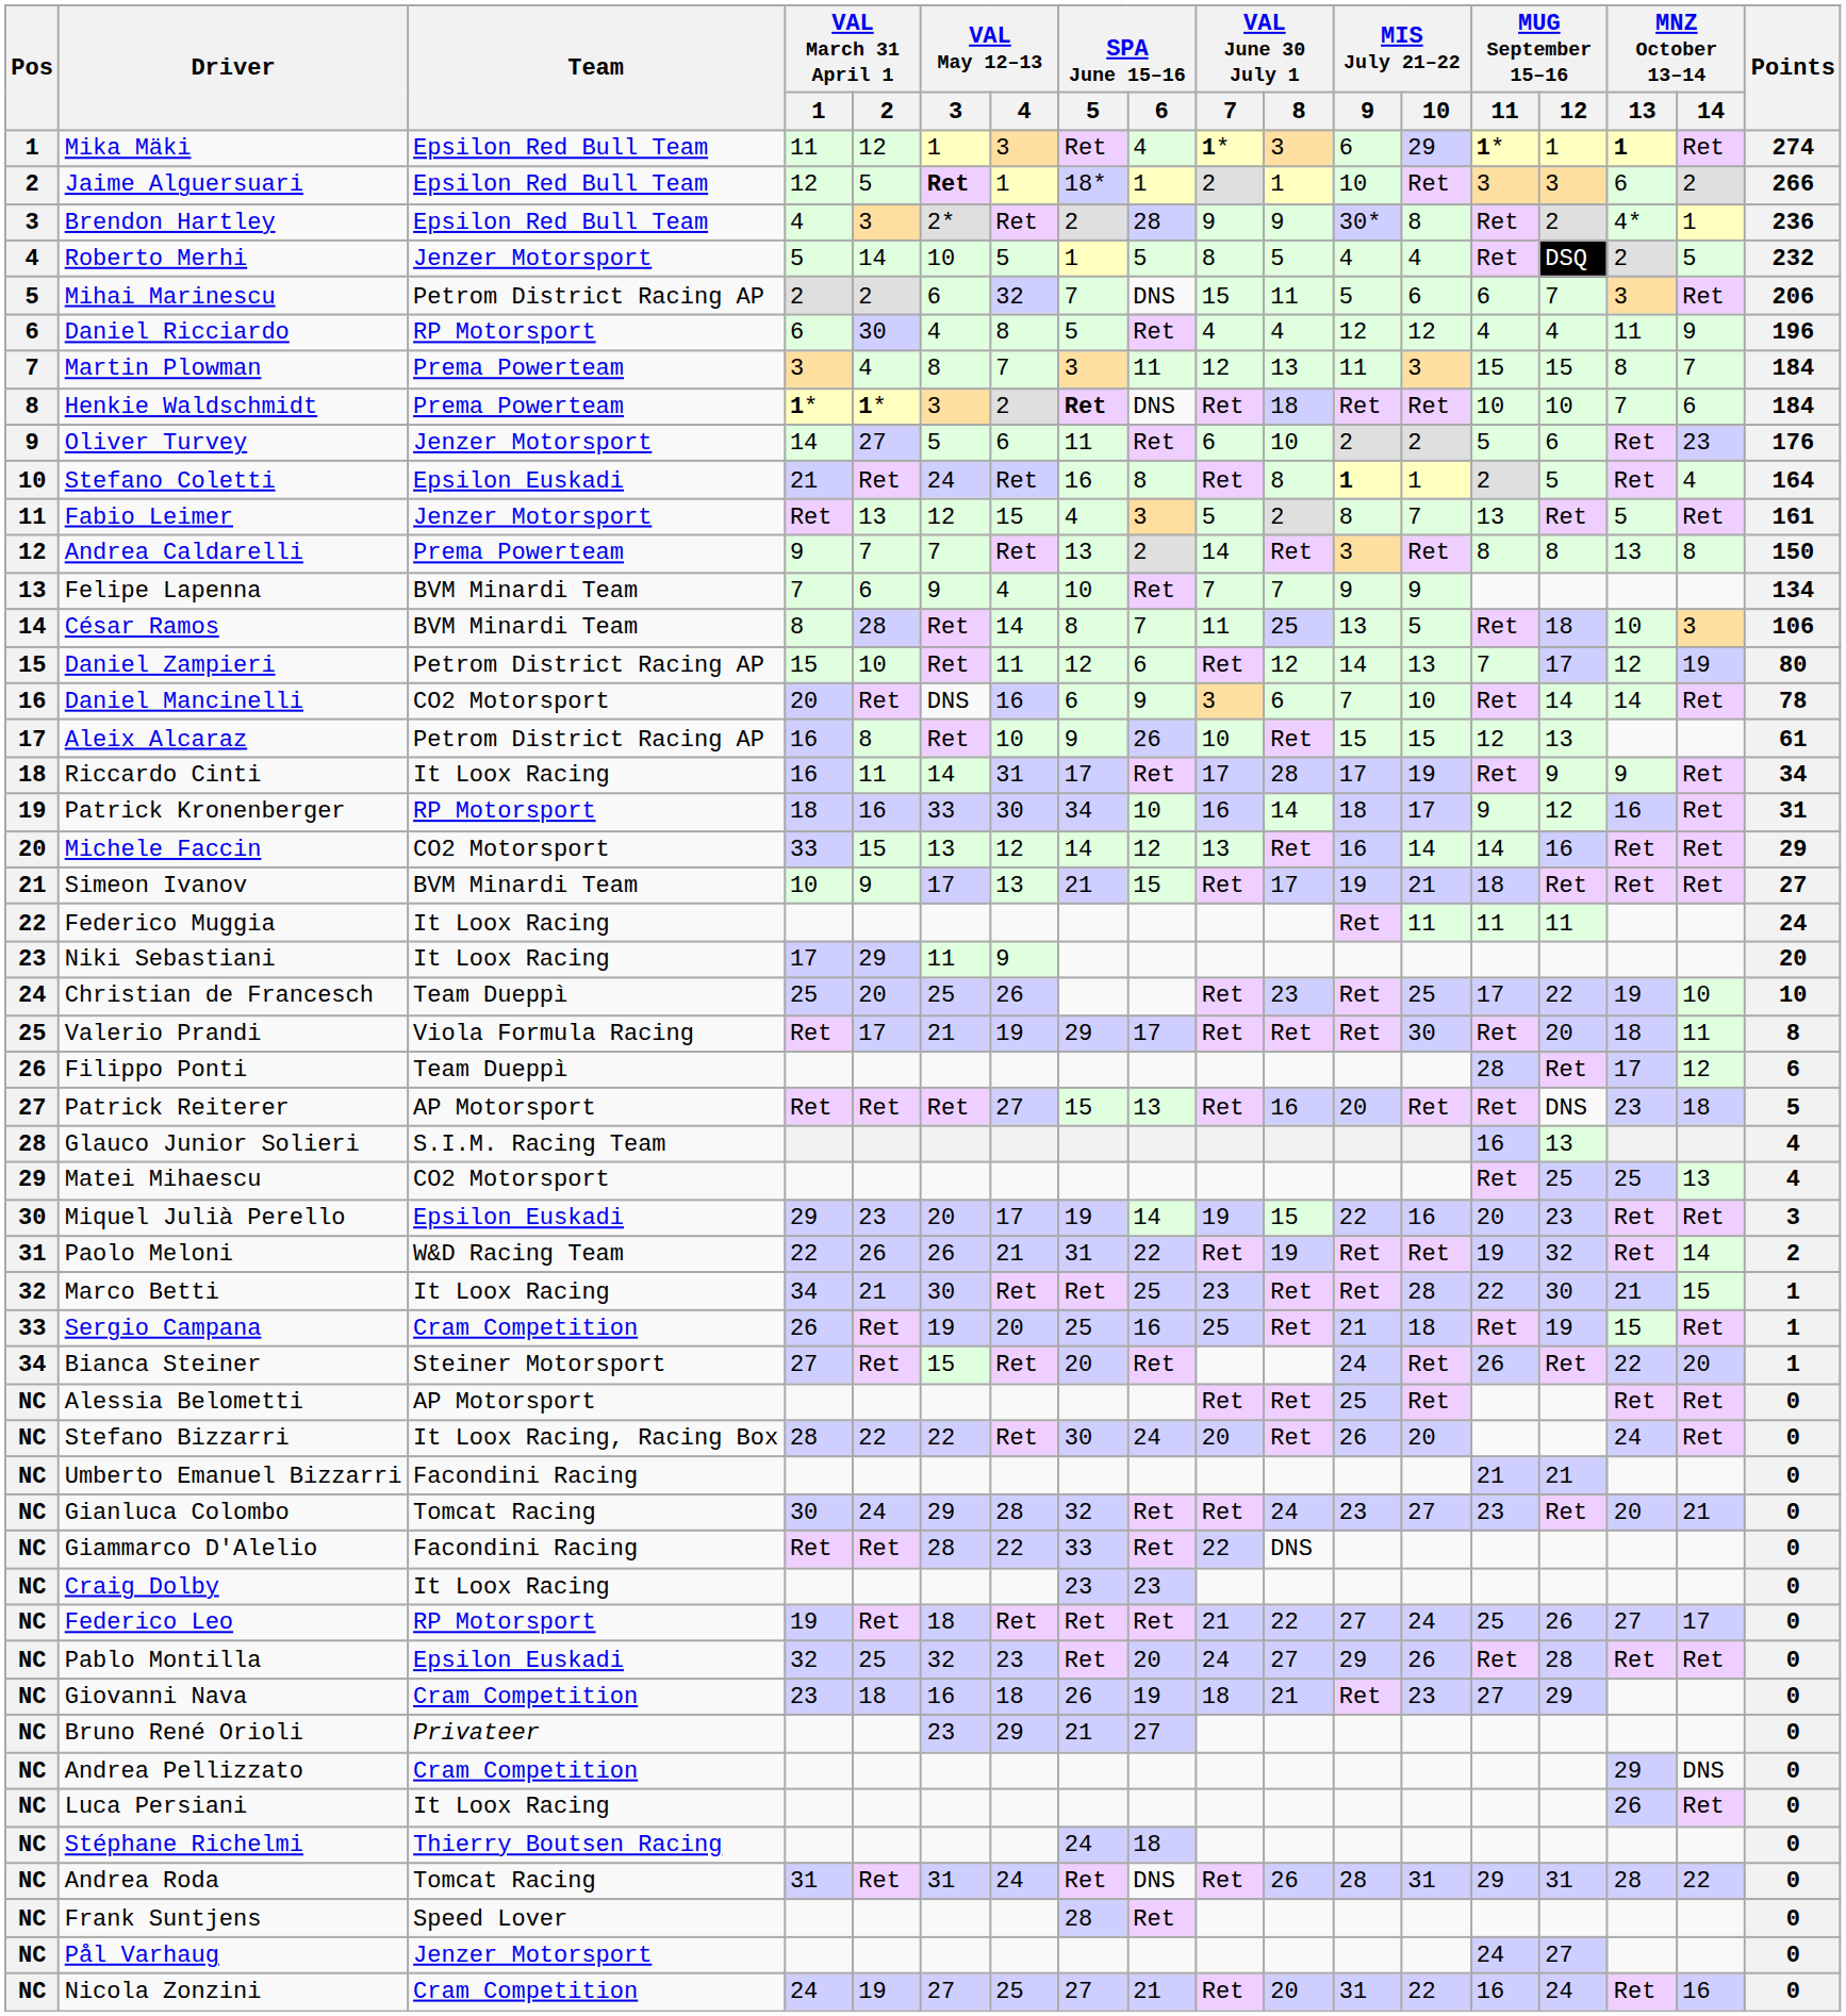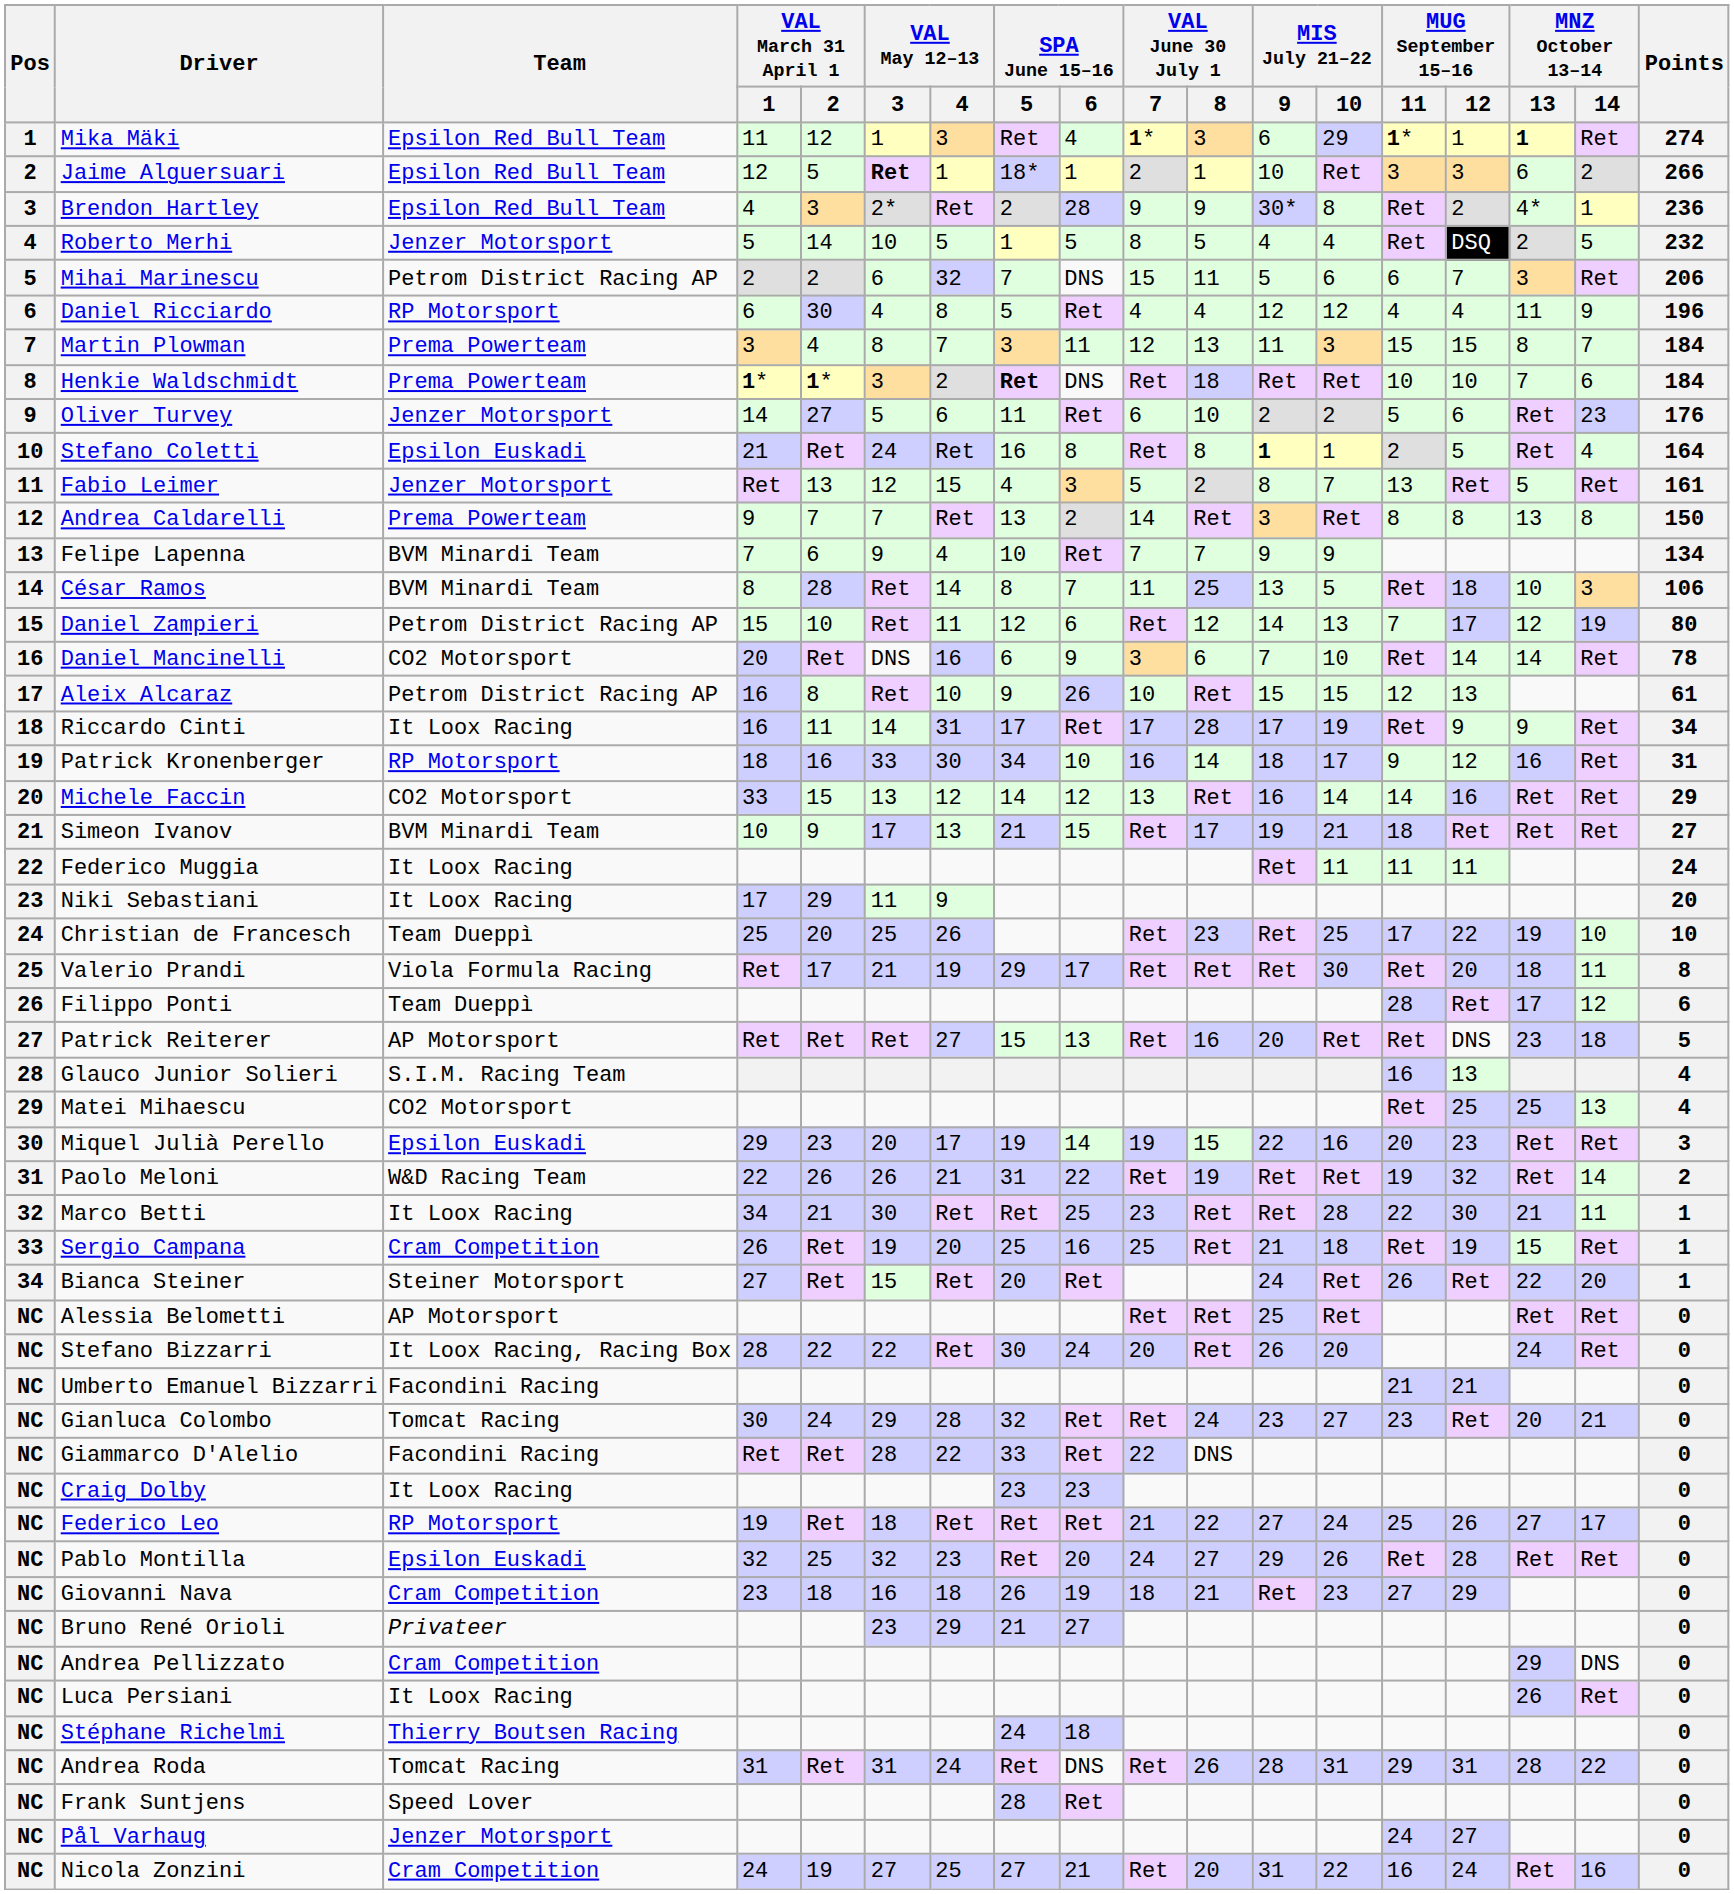Marco Betti | MNZ October 13–14 / 14: 15 -> 11
